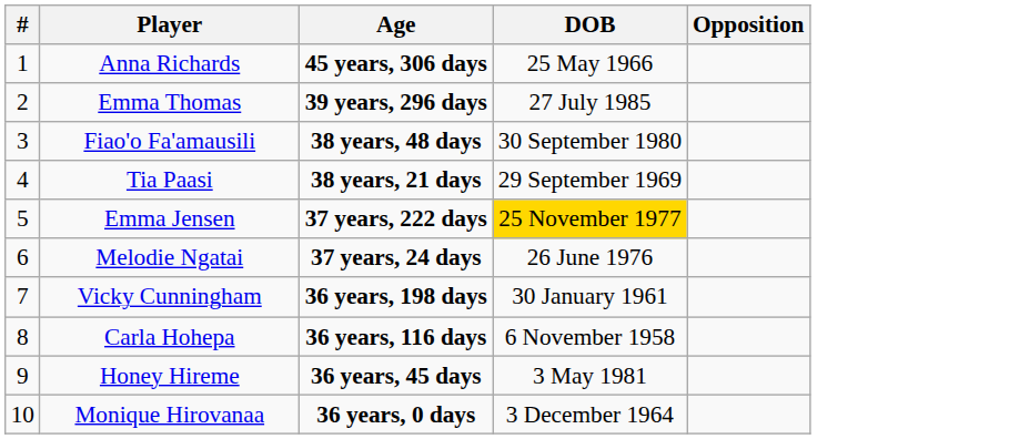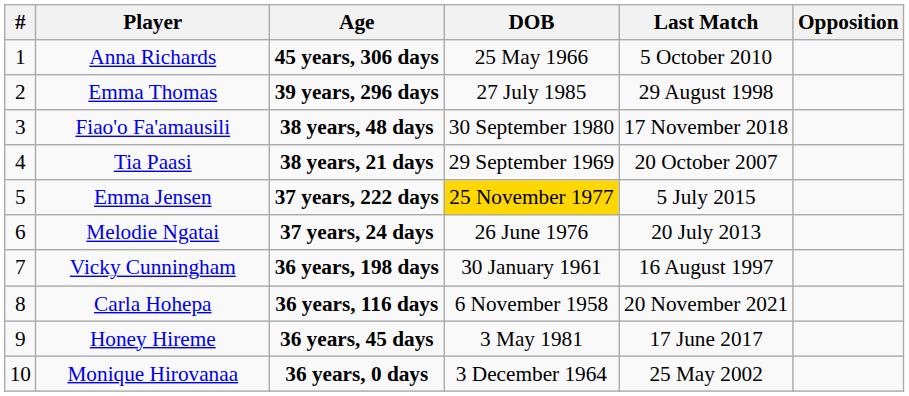+ column: Last Match | 5 October 2010 | 29 August 1998 | 17 November 2018 | 20 October 2007 | 5 July 2015 | 20 July 2013 | 16 August 1997 | 20 November 2021 | 17 June 2017 | 25 May 2002
